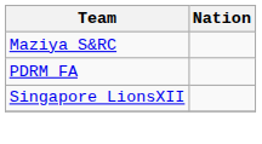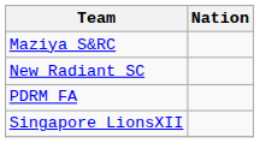+ row: New Radiant SC
